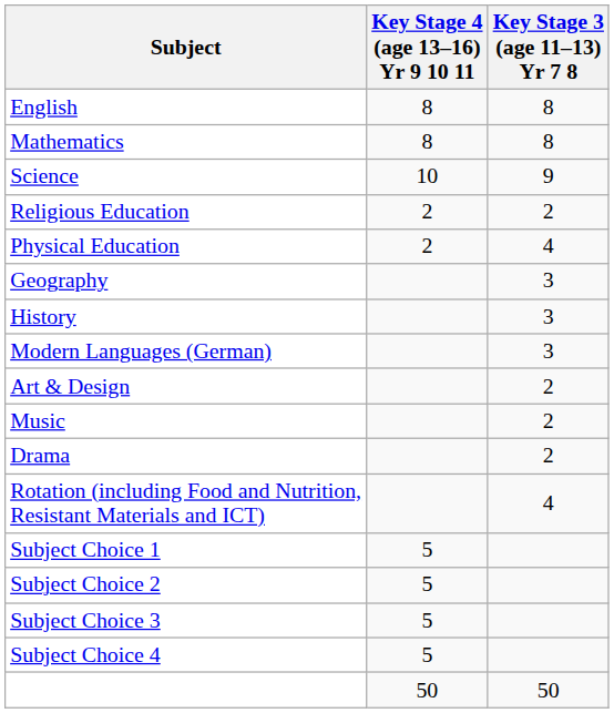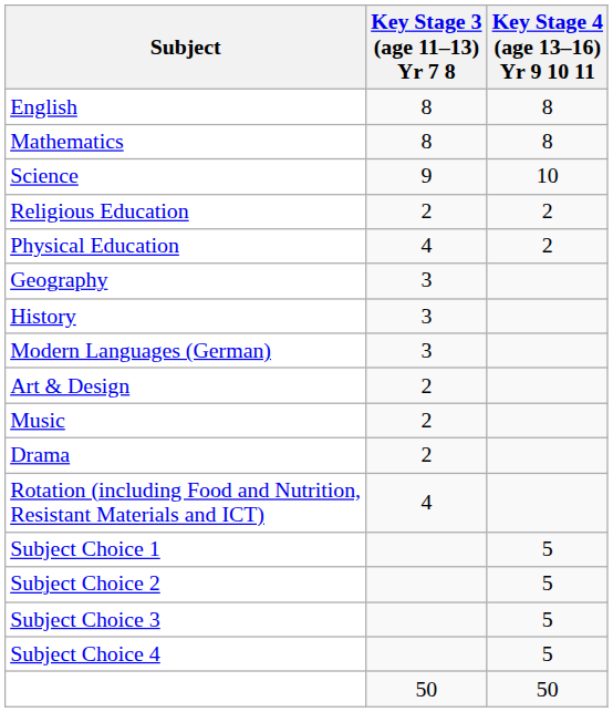columns swapped: Key Stage 3 (age 11–13) Yr 7 8 <-> Key Stage 4 (age 13–16) Yr 9 10 11
